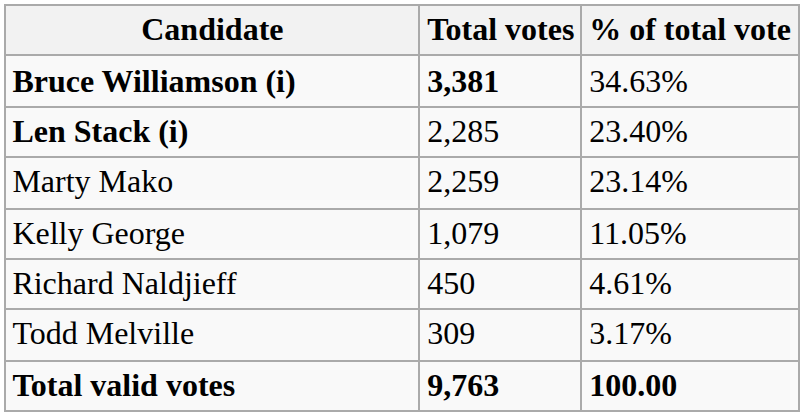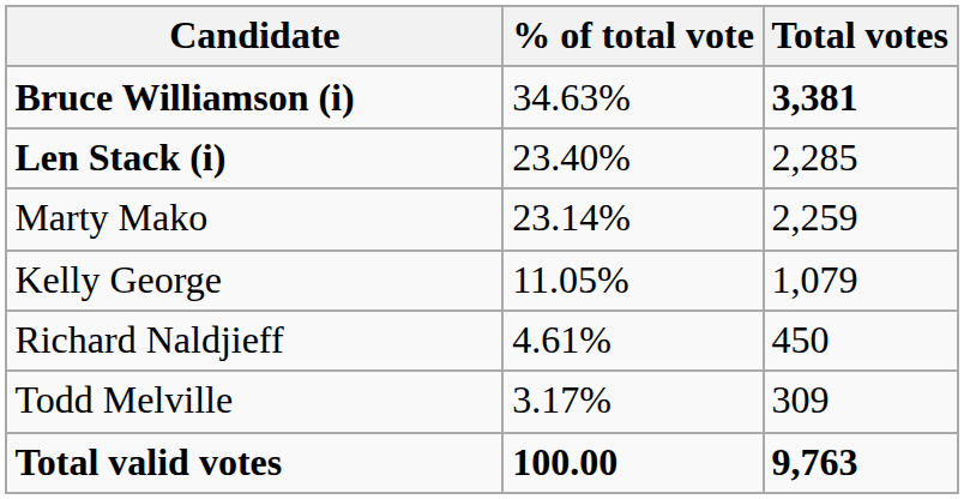columns swapped: Total votes <-> % of total vote
